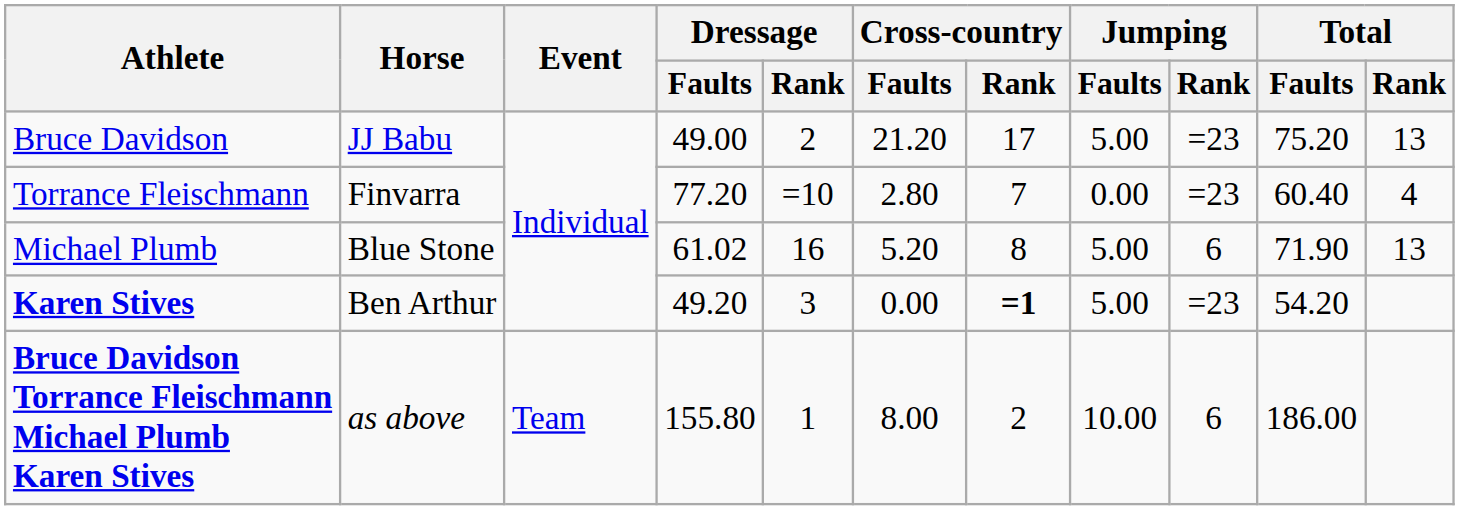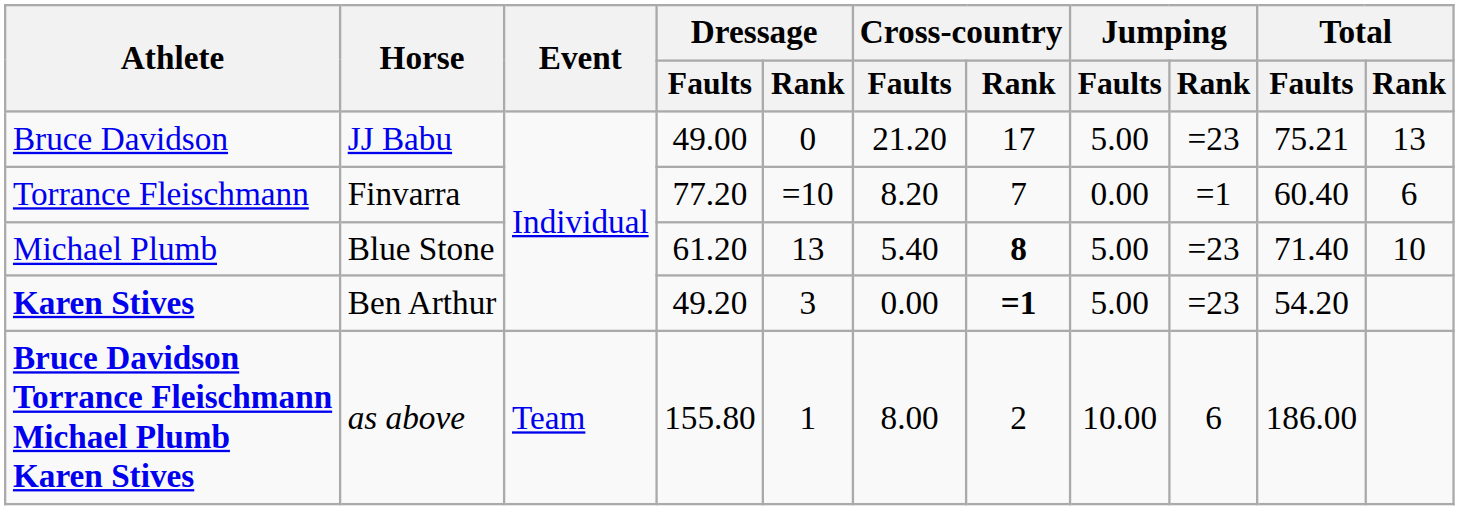Bruce Davidson | Dressage / Rank: 2 -> 0
Bruce Davidson | Total / Faults: 75.20 -> 75.21
Torrance Fleischmann | Cross-country / Faults: 2.80 -> 8.20
Torrance Fleischmann | Jumping / Rank: =23 -> =1
Torrance Fleischmann | Total / Rank: 4 -> 6
Michael Plumb | Dressage / Faults: 61.02 -> 61.20
Michael Plumb | Dressage / Rank: 16 -> 13
Michael Plumb | Cross-country / Faults: 5.20 -> 5.40
Michael Plumb | Cross-country / Rank: normal -> bold
Michael Plumb | Jumping / Rank: 6 -> =23
Michael Plumb | Total / Faults: 71.90 -> 71.40
Michael Plumb | Total / Rank: 13 -> 10
